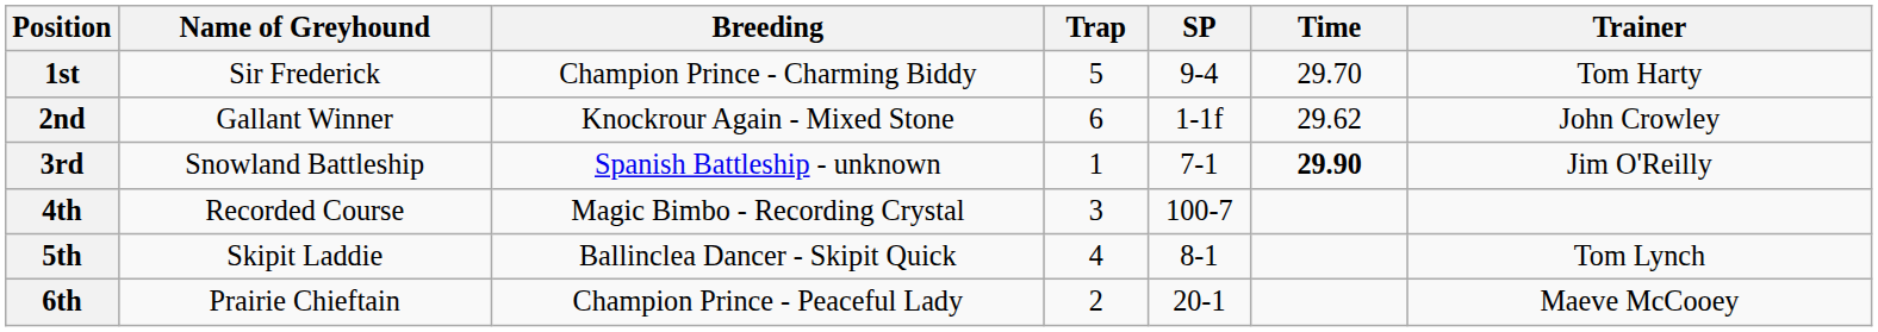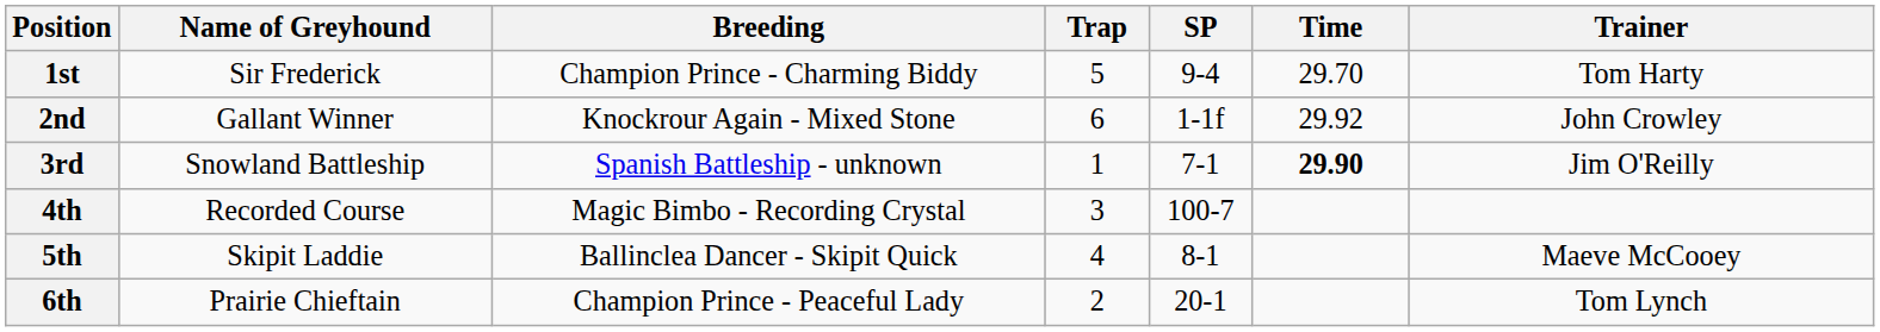2nd | Time: 29.62 -> 29.92
5th | Trainer: Tom Lynch -> Maeve McCooey
6th | Trainer: Maeve McCooey -> Tom Lynch
